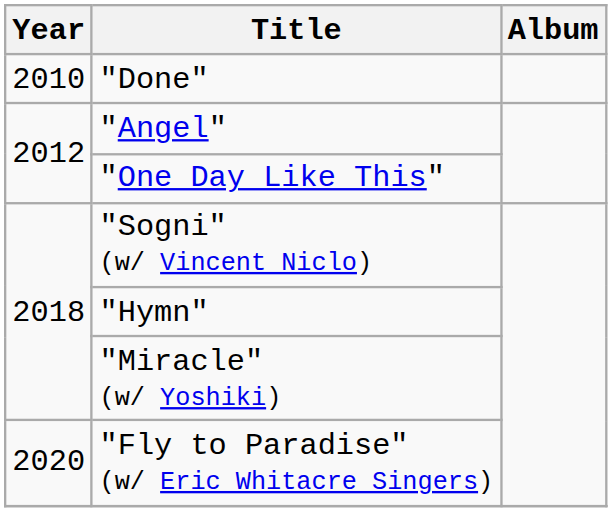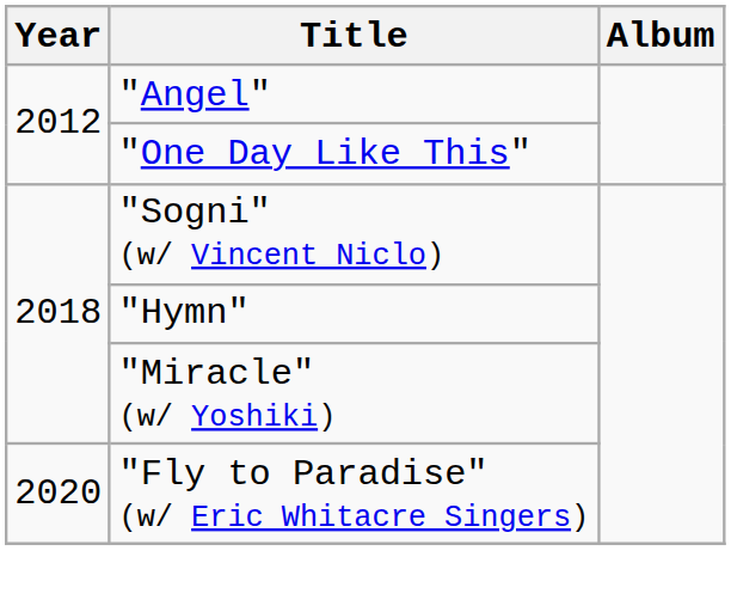- row: 2010 | "Done"
